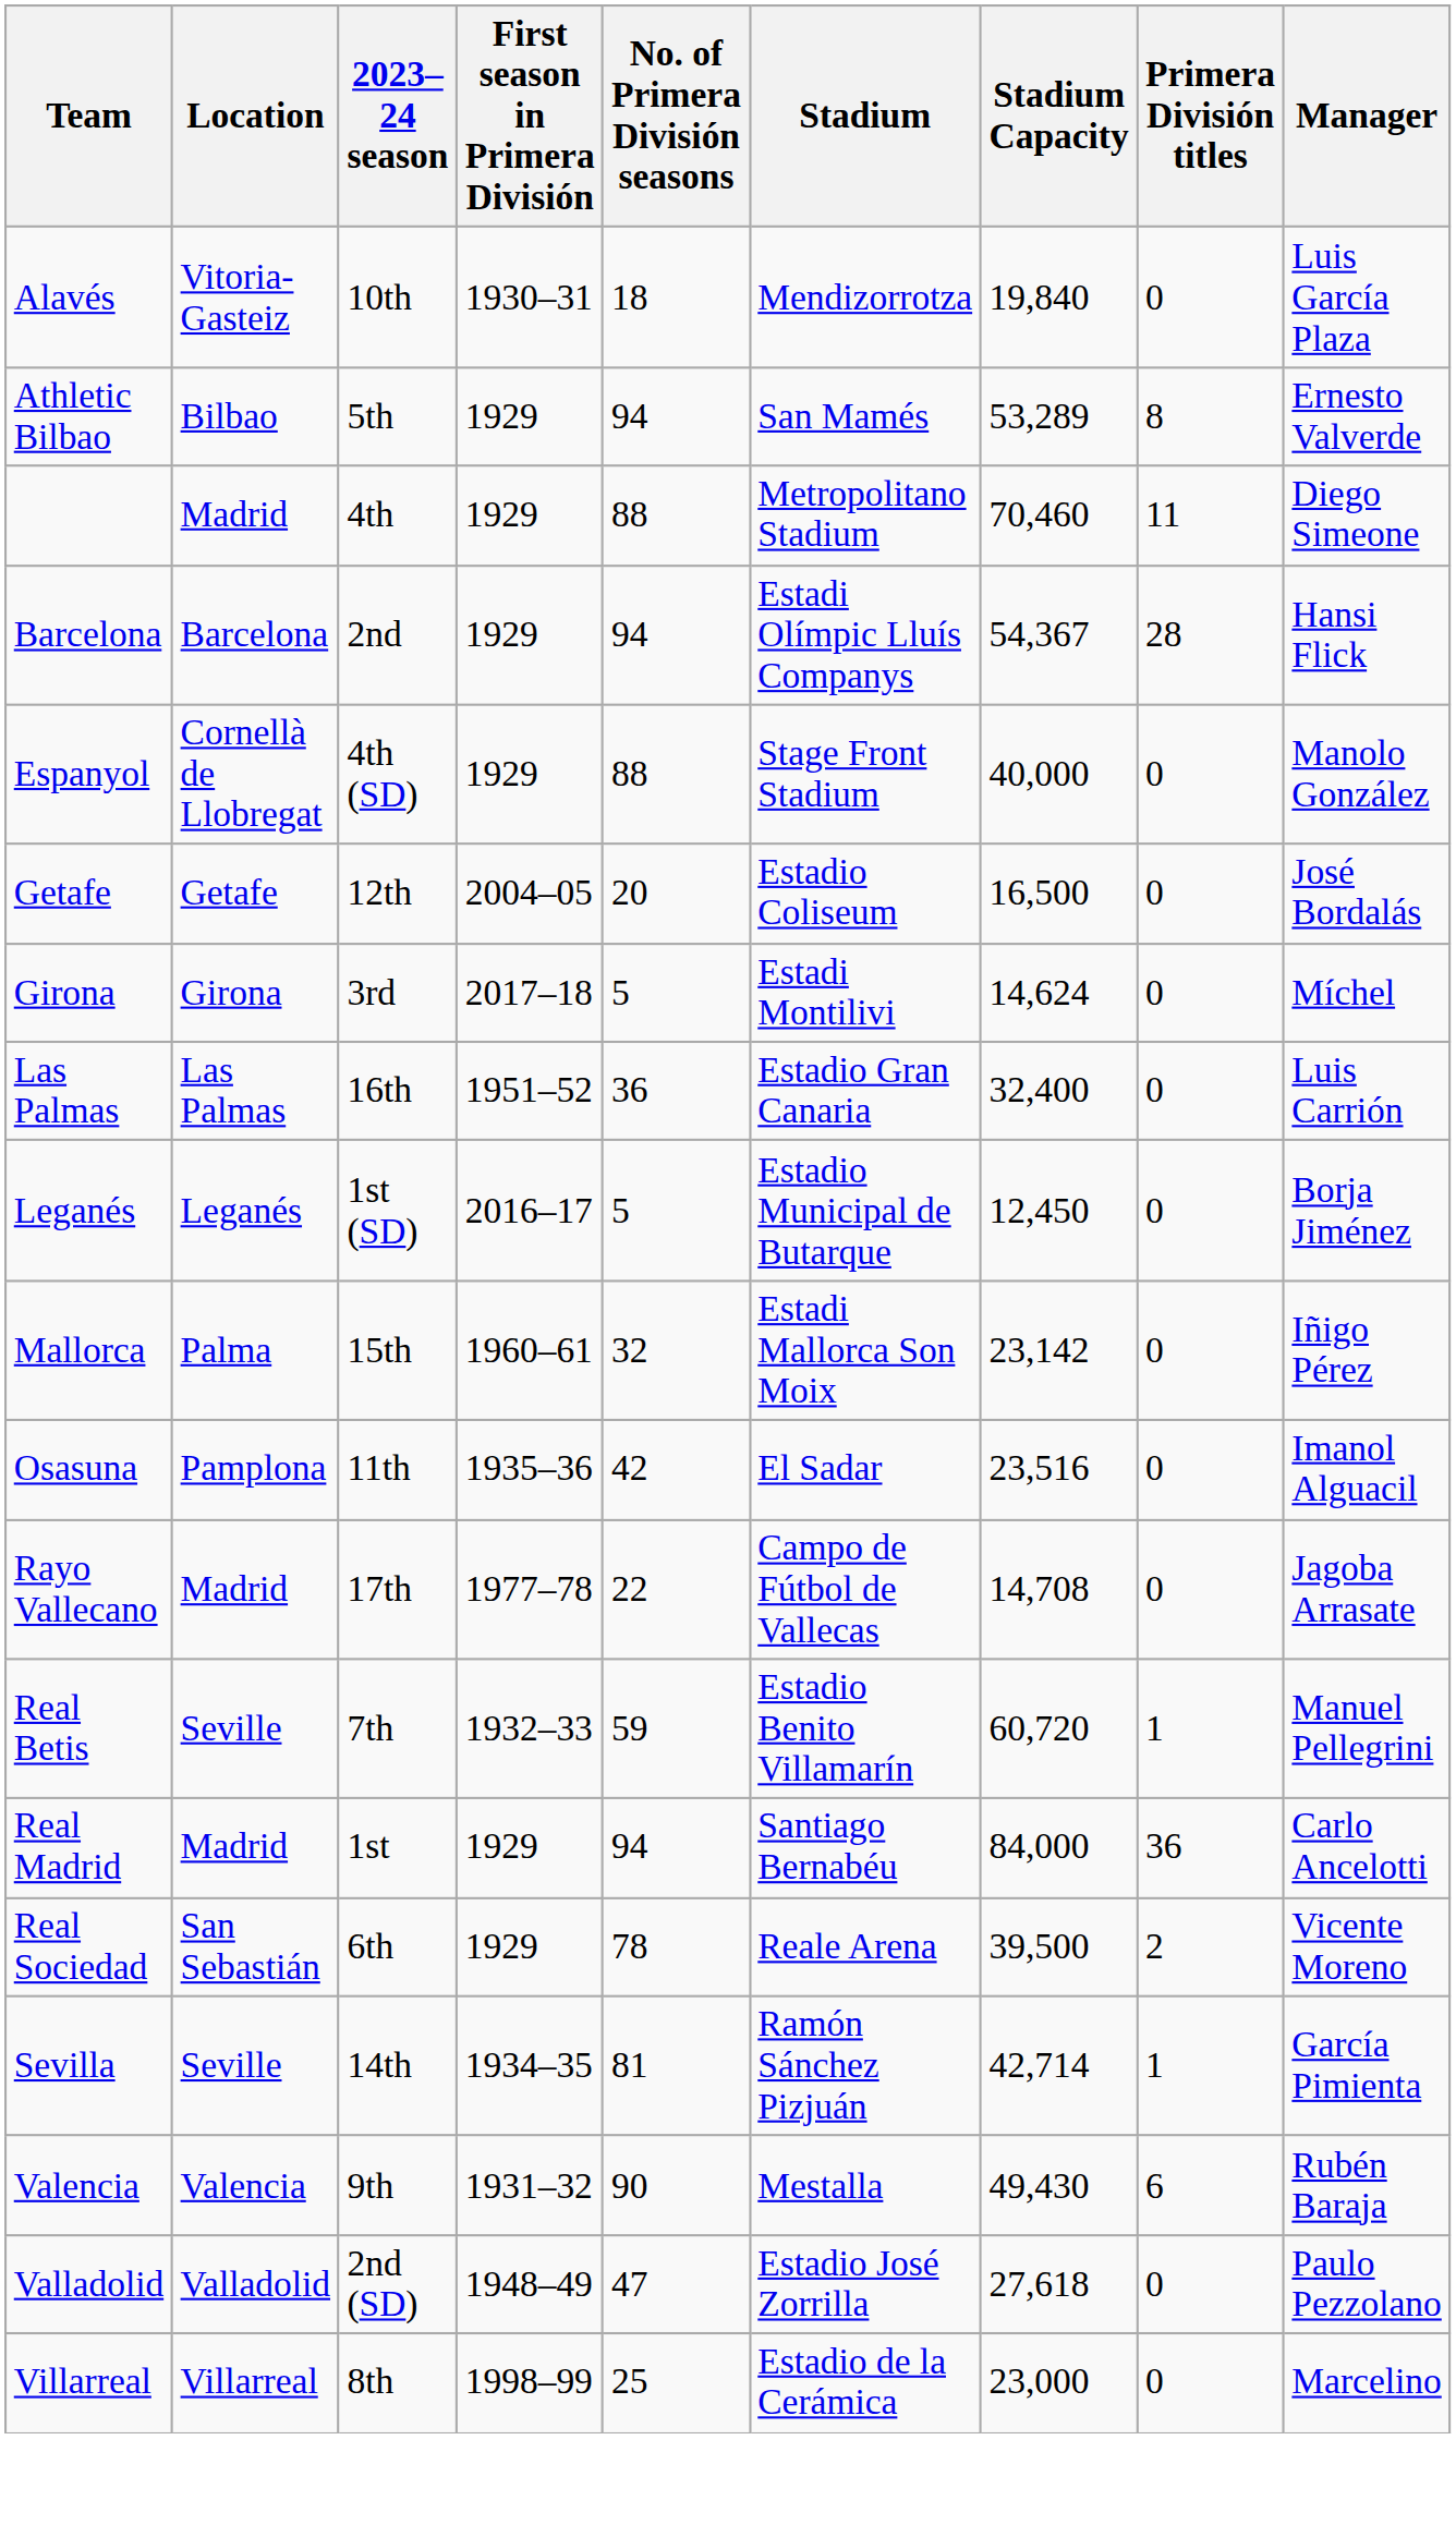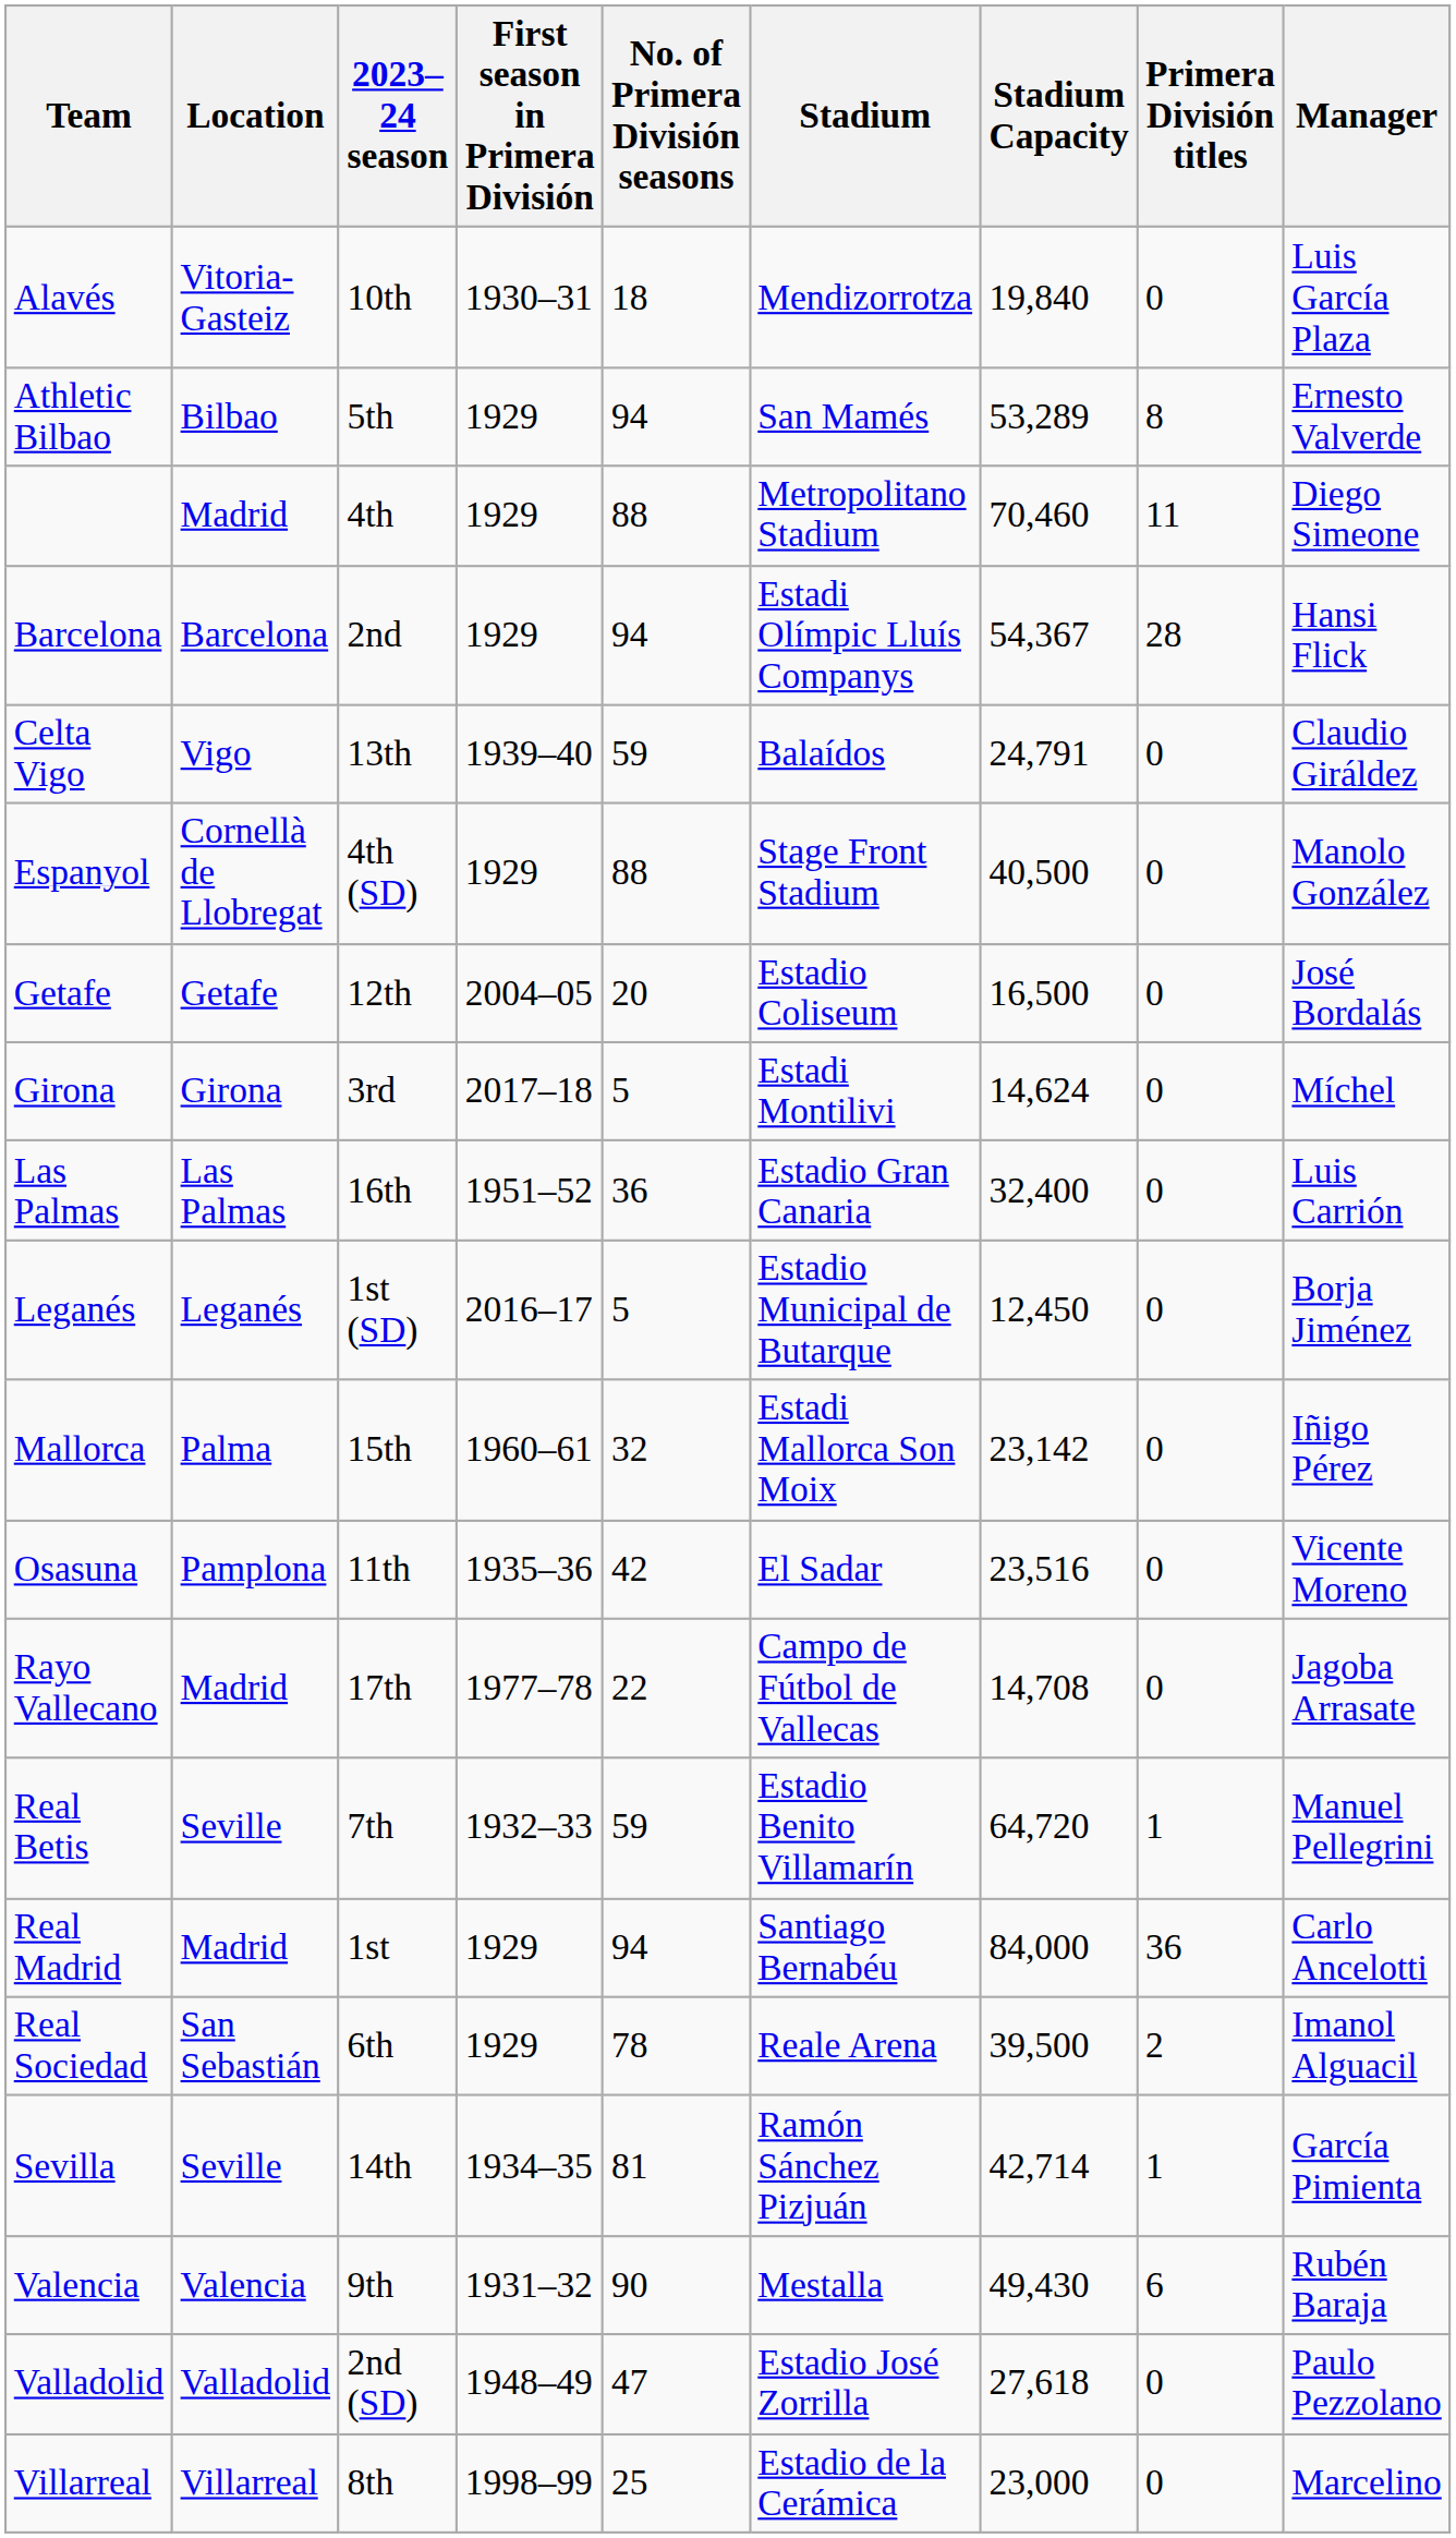+ row: Celta Vigo | Vigo | 13th | 1939–40 | 59 | Balaídos | 24,791 | 0 | Claudio Giráldez
Espanyol | Stadium Capacity: 40,000 -> 40,500
Osasuna | Manager: Imanol Alguacil -> Vicente Moreno
Real Betis | Stadium Capacity: 60,720 -> 64,720
Real Sociedad | Manager: Vicente Moreno -> Imanol Alguacil
